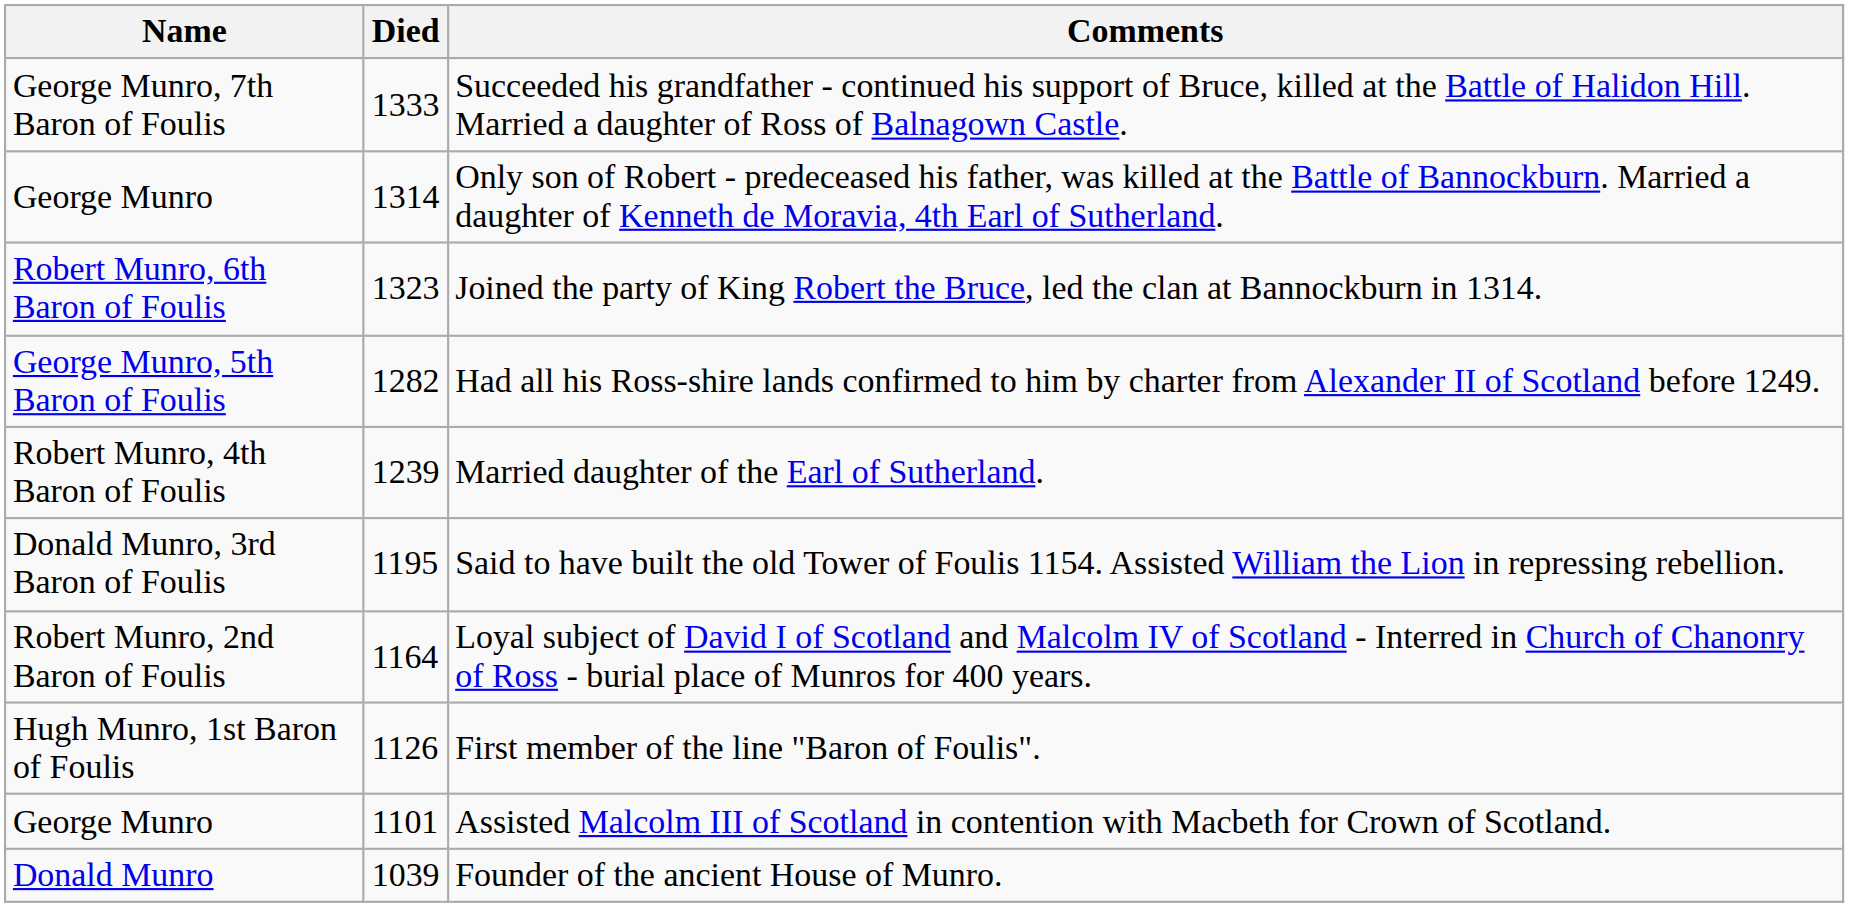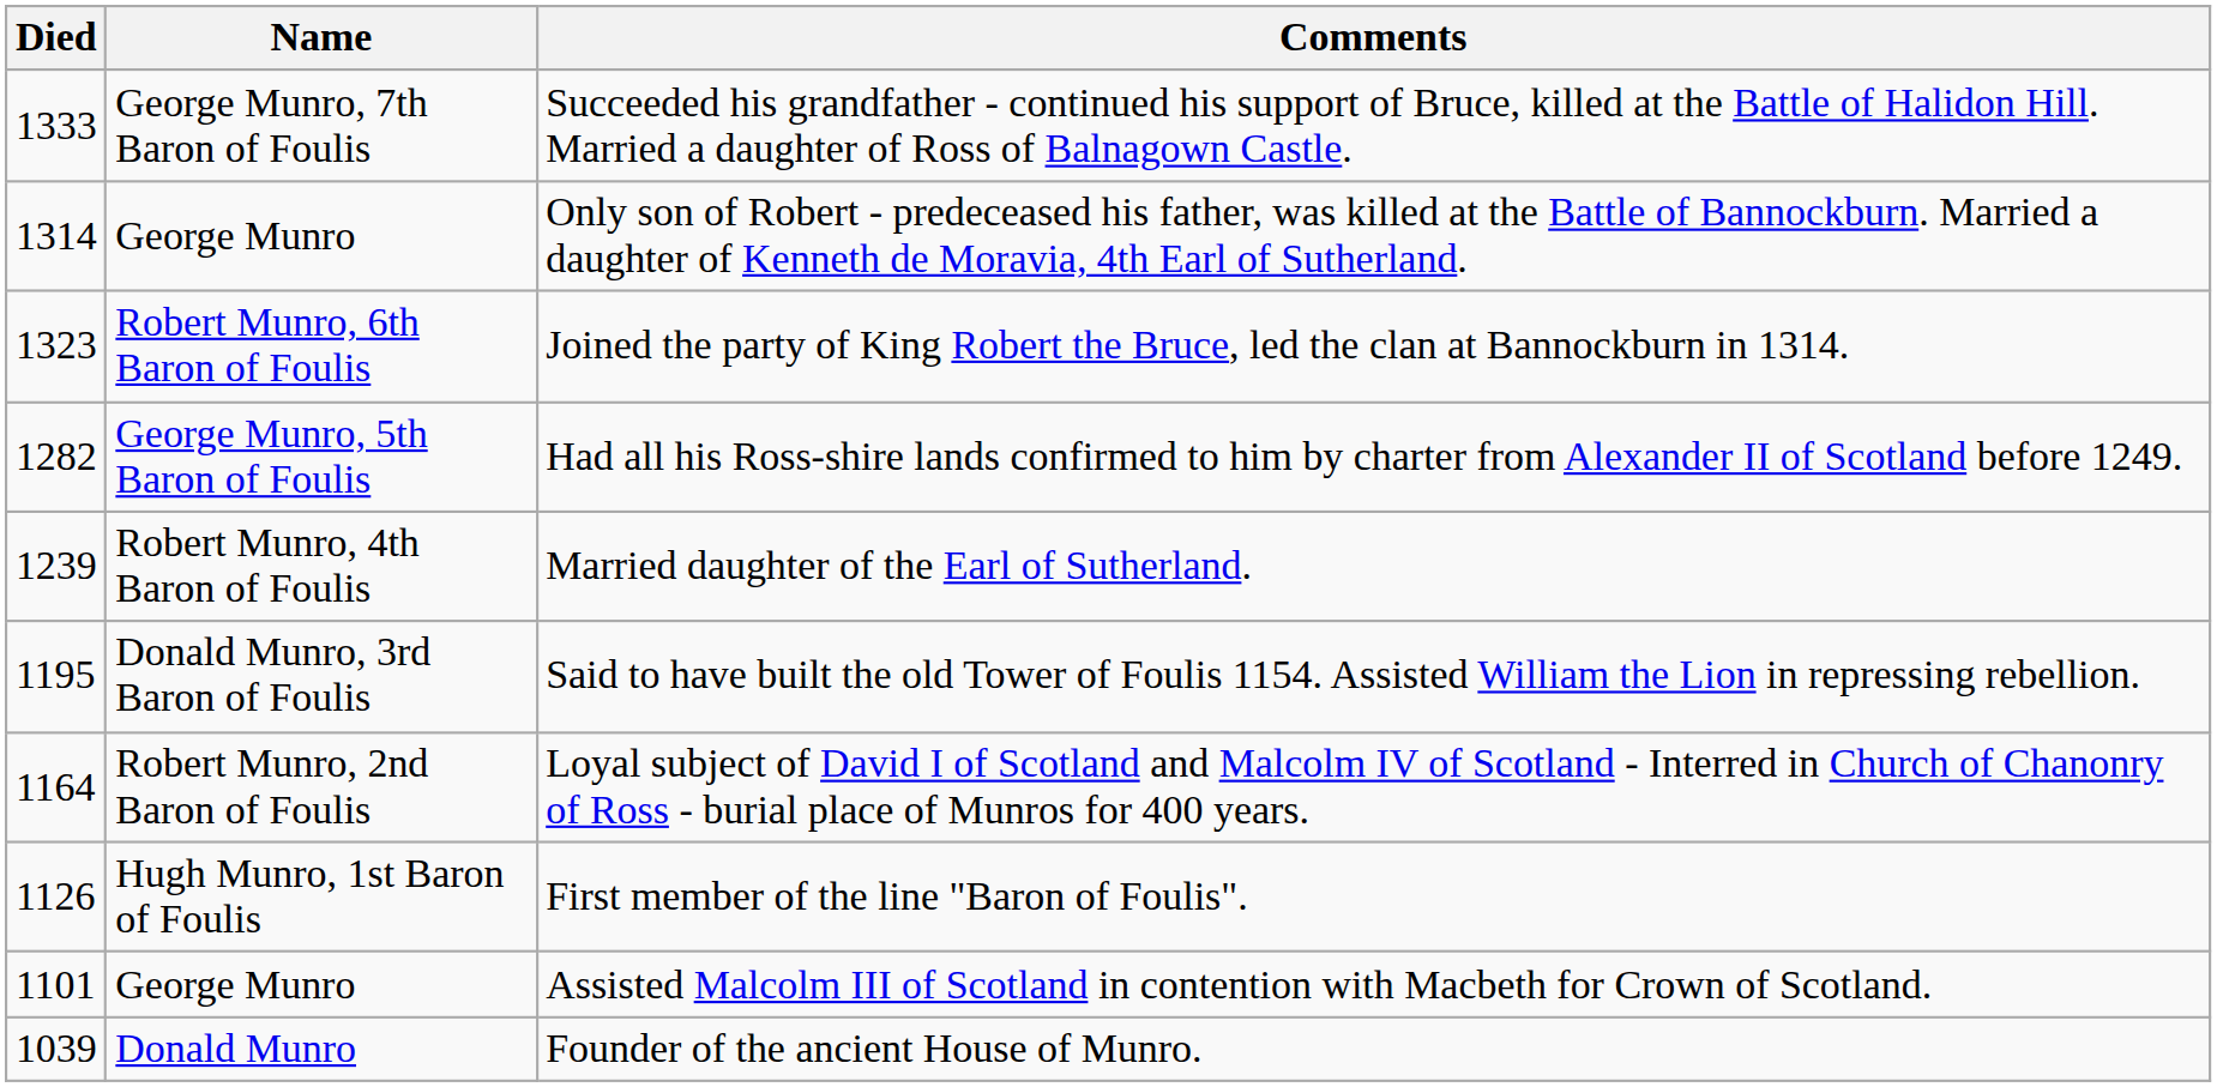columns swapped: Name <-> Died
